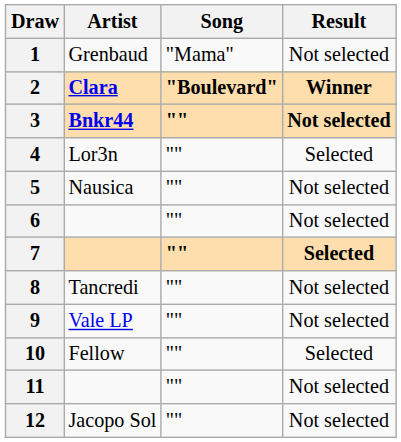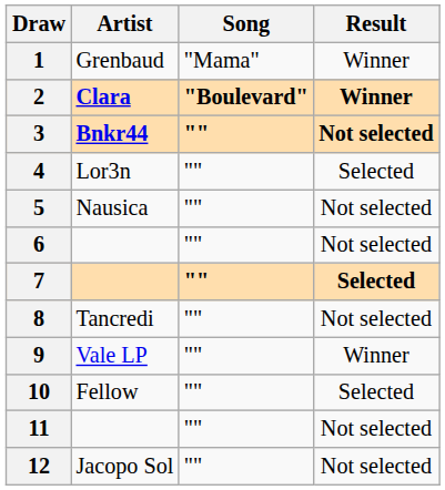1 | Result: Not selected -> Winner
9 | Result: Not selected -> Winner
